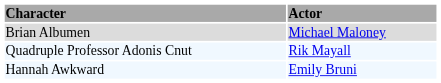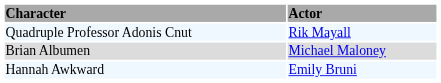rows swapped: Quadruple Professor Adonis Cnut <-> Brian Albumen
